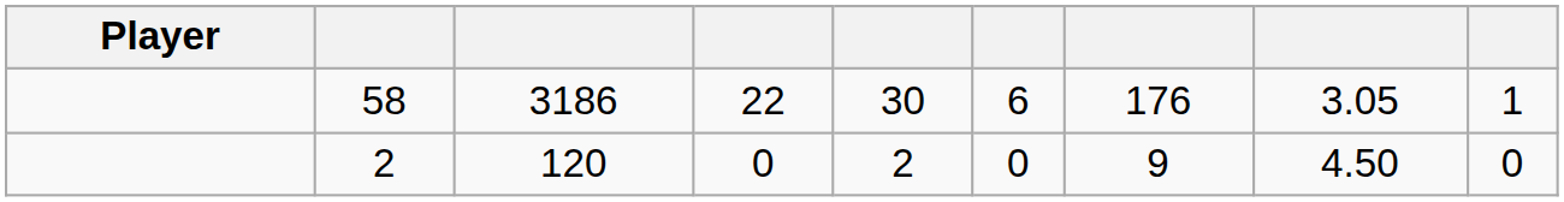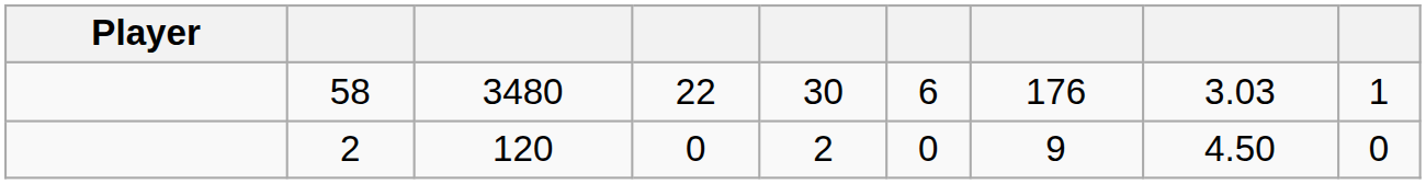58 | column 3: 3186 -> 3480
58 | column 8: 3.05 -> 3.03
